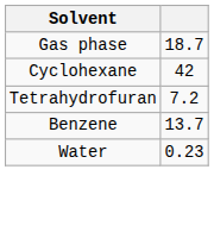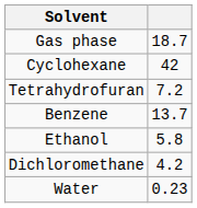+ row: Ethanol | 5.8
+ row: Dichloromethane | 4.2
